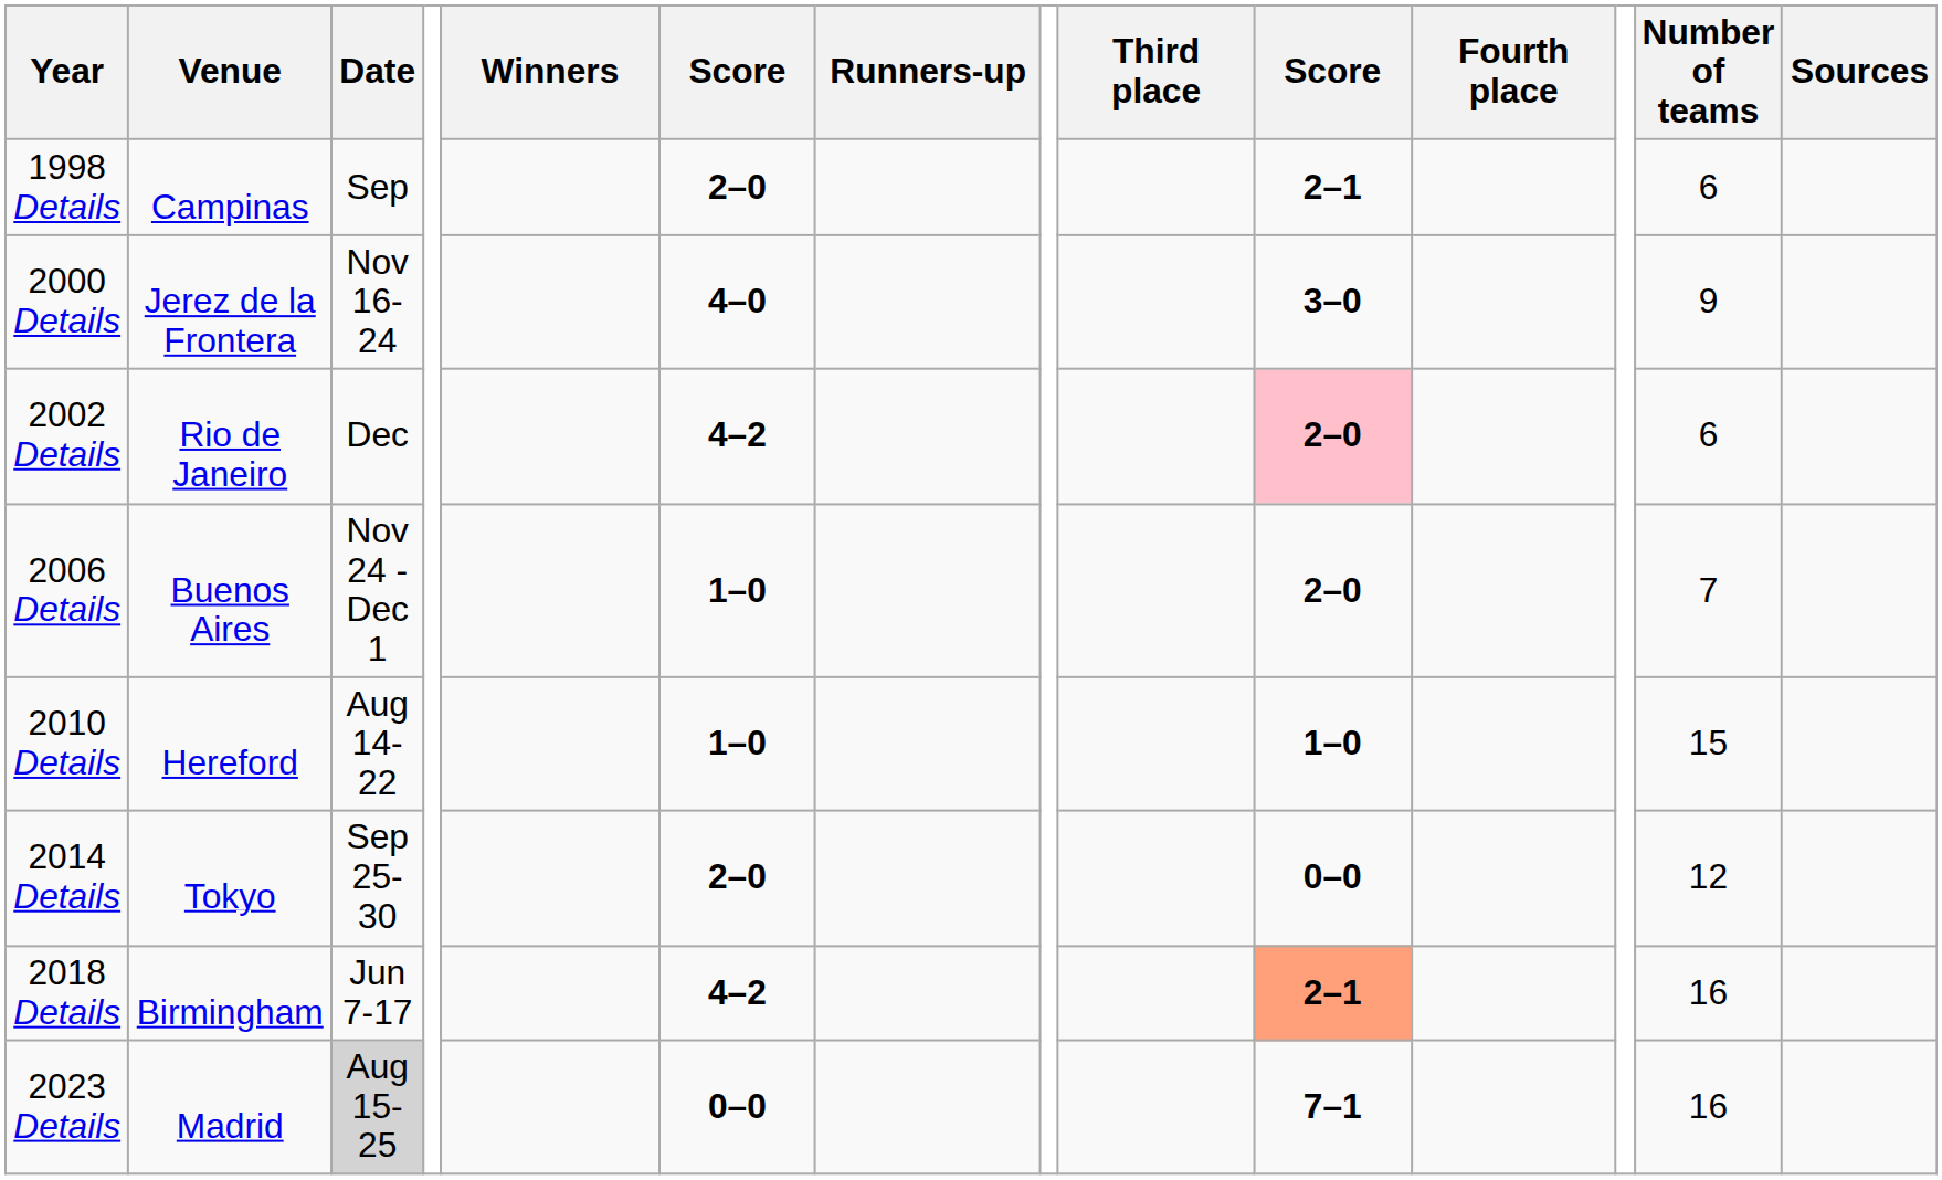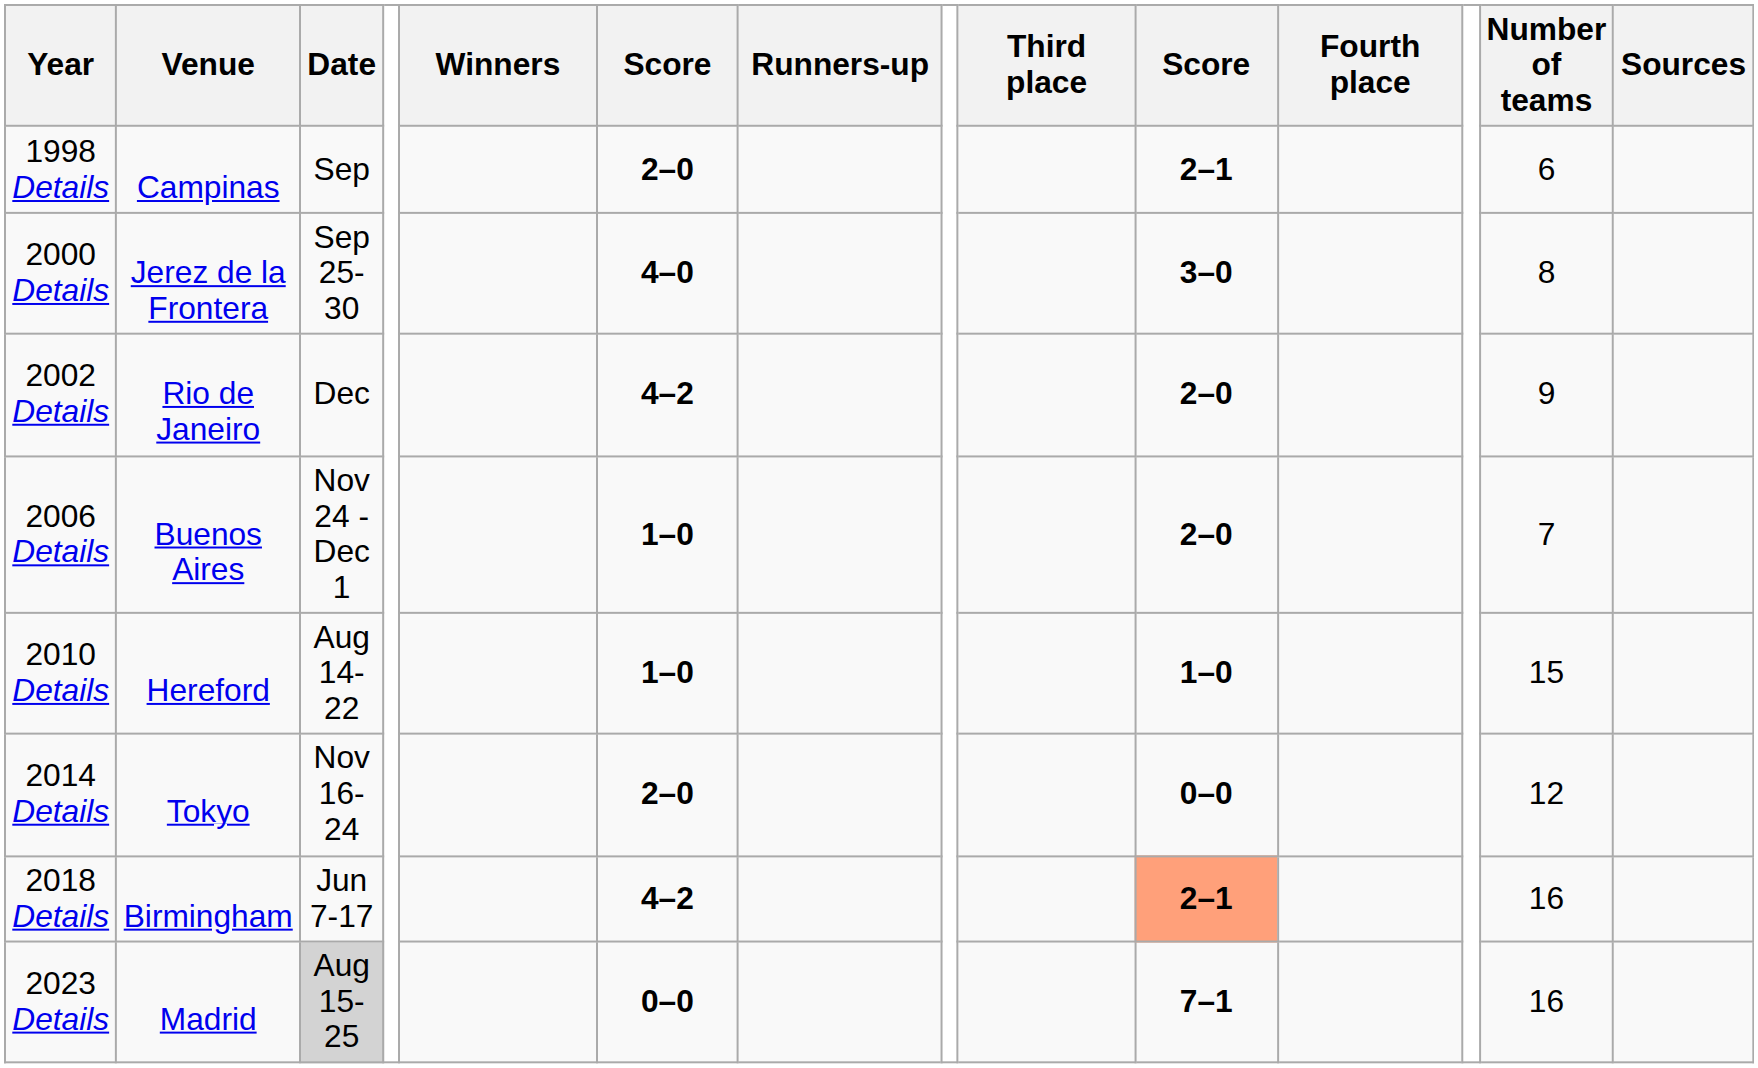2000 Details | Date: Nov 16-24 -> Sep 25-30
2000 Details | Number of teams: 9 -> 8
2002 Details | column 10: pink background -> no background
2002 Details | Number of teams: 6 -> 9
2014 Details | Date: Sep 25-30 -> Nov 16-24
